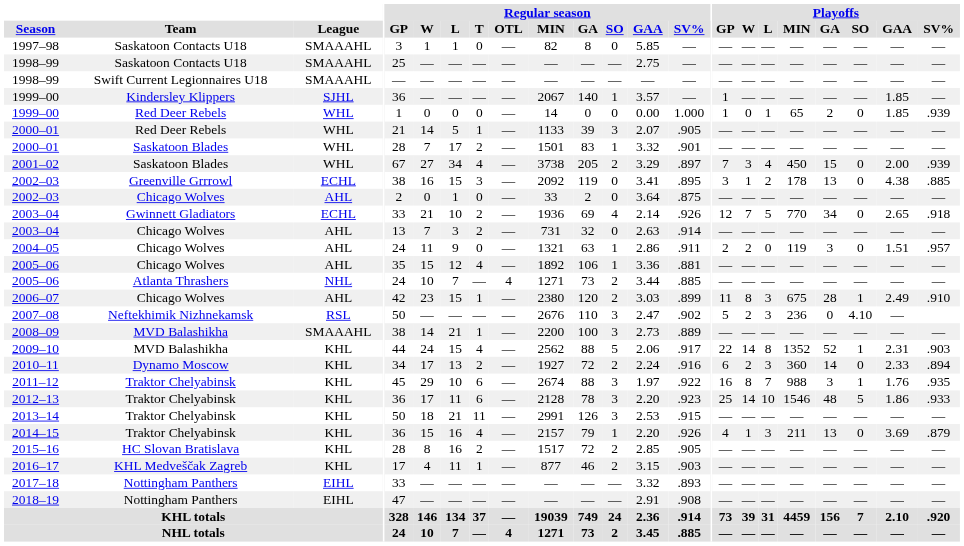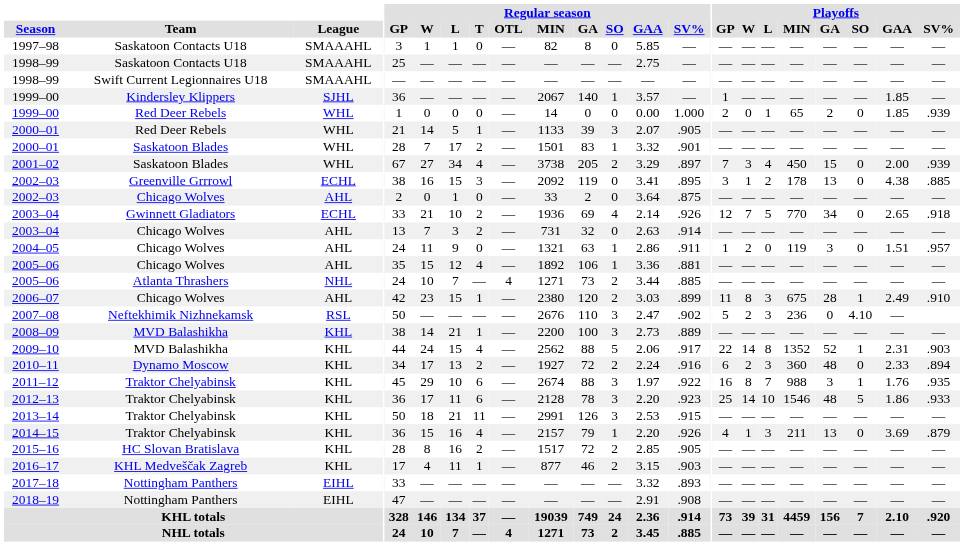1999–00 / Red Deer Rebels | Playoffs / GP: 1 -> 2
2004–05 | Playoffs / GP: 2 -> 1
2008–09 | League: SMAAAHL -> KHL
2010–11 | Playoffs / GA: 14 -> 48
